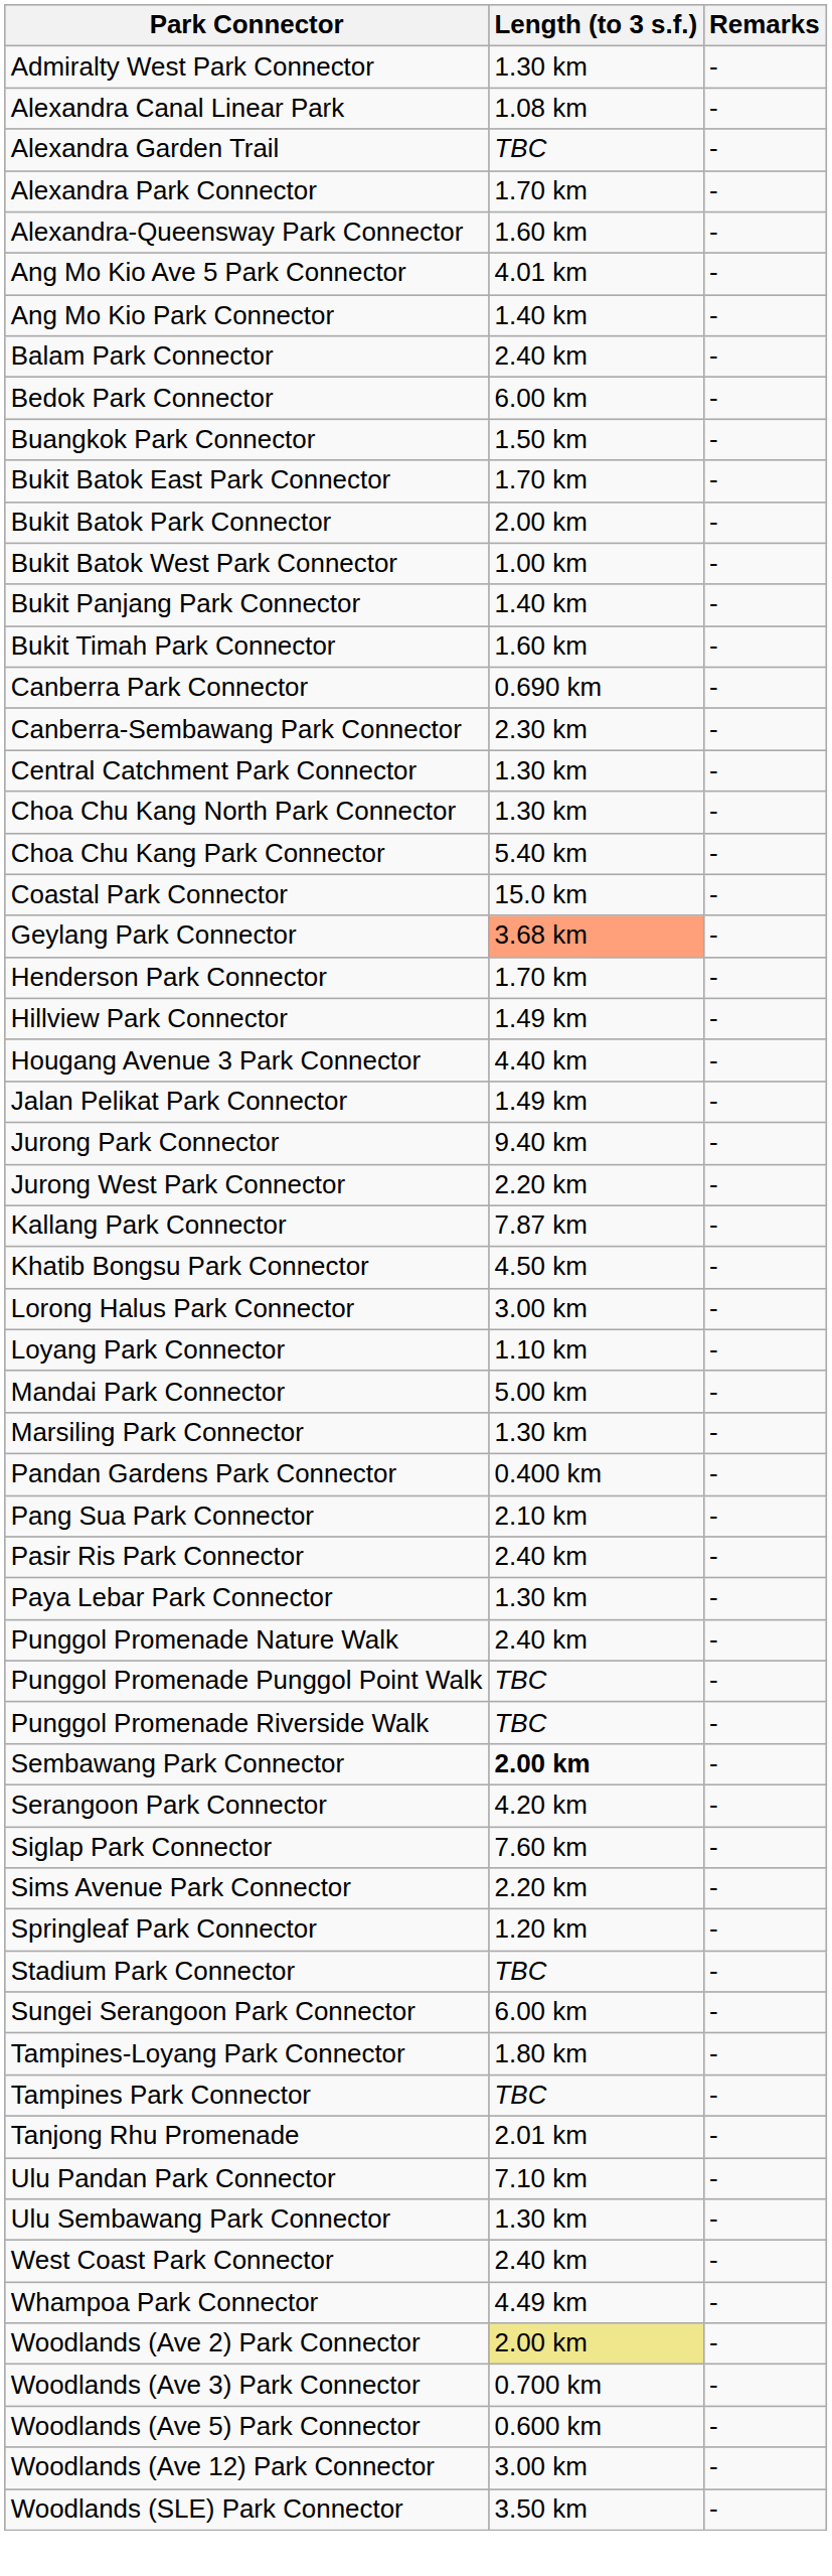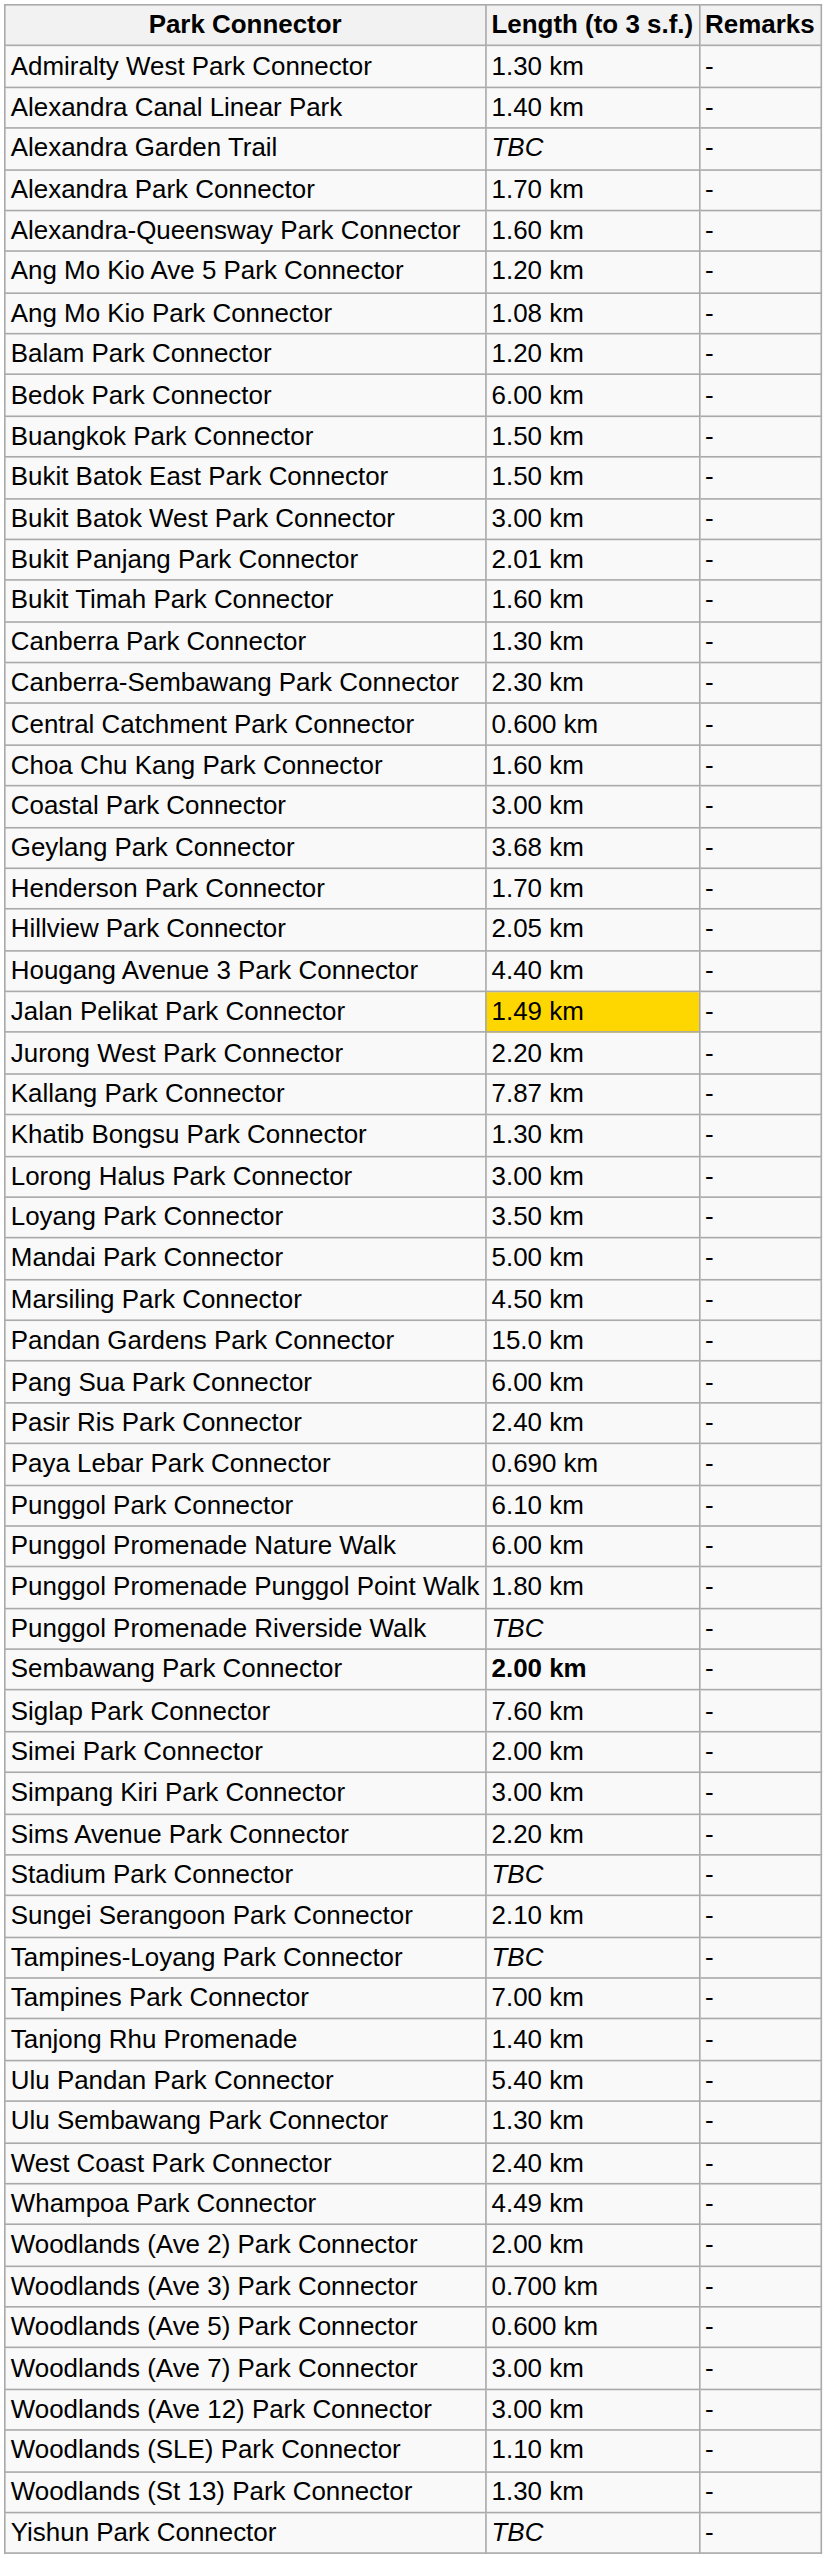Alexandra Canal Linear Park | Length (to 3 s.f.): 1.08 km -> 1.40 km
Ang Mo Kio Ave 5 Park Connector | Length (to 3 s.f.): 4.01 km -> 1.20 km
Ang Mo Kio Park Connector | Length (to 3 s.f.): 1.40 km -> 1.08 km
Balam Park Connector | Length (to 3 s.f.): 2.40 km -> 1.20 km
Bukit Batok East Park Connector | Length (to 3 s.f.): 1.70 km -> 1.50 km
- row: Bukit Batok Park Connector | 2.00 km | -
Bukit Batok West Park Connector | Length (to 3 s.f.): 1.00 km -> 3.00 km
Bukit Panjang Park Connector | Length (to 3 s.f.): 1.40 km -> 2.01 km
Canberra Park Connector | Length (to 3 s.f.): 0.690 km -> 1.30 km
Central Catchment Park Connector | Length (to 3 s.f.): 1.30 km -> 0.600 km
- row: Choa Chu Kang North Park Connector | 1.30 km | -
Choa Chu Kang Park Connector | Length (to 3 s.f.): 5.40 km -> 1.60 km
Coastal Park Connector | Length (to 3 s.f.): 15.0 km -> 3.00 km
Geylang Park Connector | Length (to 3 s.f.): lightsalmon background -> no background
Hillview Park Connector | Length (to 3 s.f.): 1.49 km -> 2.05 km
Jalan Pelikat Park Connector | Length (to 3 s.f.): no background -> gold background
- row: Jurong Park Connector | 9.40 km | -
Khatib Bongsu Park Connector | Length (to 3 s.f.): 4.50 km -> 1.30 km
Loyang Park Connector | Length (to 3 s.f.): 1.10 km -> 3.50 km
Marsiling Park Connector | Length (to 3 s.f.): 1.30 km -> 4.50 km
Pandan Gardens Park Connector | Length (to 3 s.f.): 0.400 km -> 15.0 km
Pang Sua Park Connector | Length (to 3 s.f.): 2.10 km -> 6.00 km
Paya Lebar Park Connector | Length (to 3 s.f.): 1.30 km -> 0.690 km
+ row: Punggol Park Connector | 6.10 km | -
Punggol Promenade Nature Walk | Length (to 3 s.f.): 2.40 km -> 6.00 km
Punggol Promenade Punggol Point Walk | Length (to 3 s.f.): TBC -> 1.80 km
- row: Serangoon Park Connector | 4.20 km | -
+ row: Simei Park Connector | 2.00 km | -
+ row: Simpang Kiri Park Connector | 3.00 km | -
- row: Springleaf Park Connector | 1.20 km | -
Sungei Serangoon Park Connector | Length (to 3 s.f.): 6.00 km -> 2.10 km
Tampines-Loyang Park Connector | Length (to 3 s.f.): 1.80 km -> TBC
Tampines Park Connector | Length (to 3 s.f.): TBC -> 7.00 km
Tanjong Rhu Promenade | Length (to 3 s.f.): 2.01 km -> 1.40 km
Ulu Pandan Park Connector | Length (to 3 s.f.): 7.10 km -> 5.40 km
Woodlands (Ave 2) Park Connector | Length (to 3 s.f.): khaki background -> no background
+ row: Woodlands (Ave 7) Park Connector | 3.00 km | -
Woodlands (SLE) Park Connector | Length (to 3 s.f.): 3.50 km -> 1.10 km
+ row: Woodlands (St 13) Park Connector | 1.30 km | -
+ row: Yishun Park Connector | TBC | -
